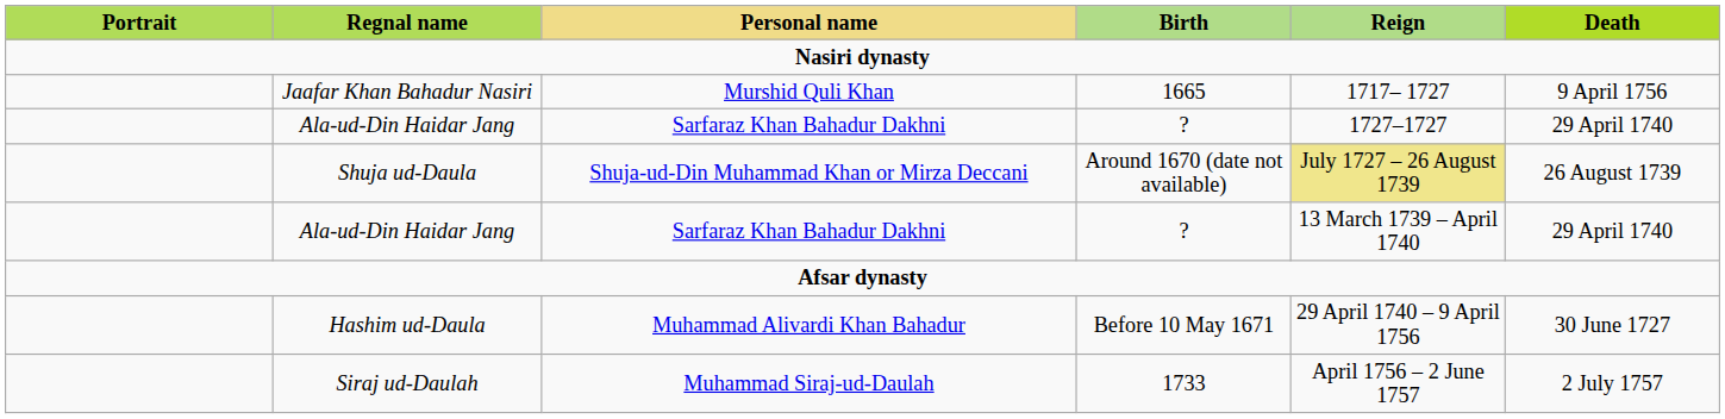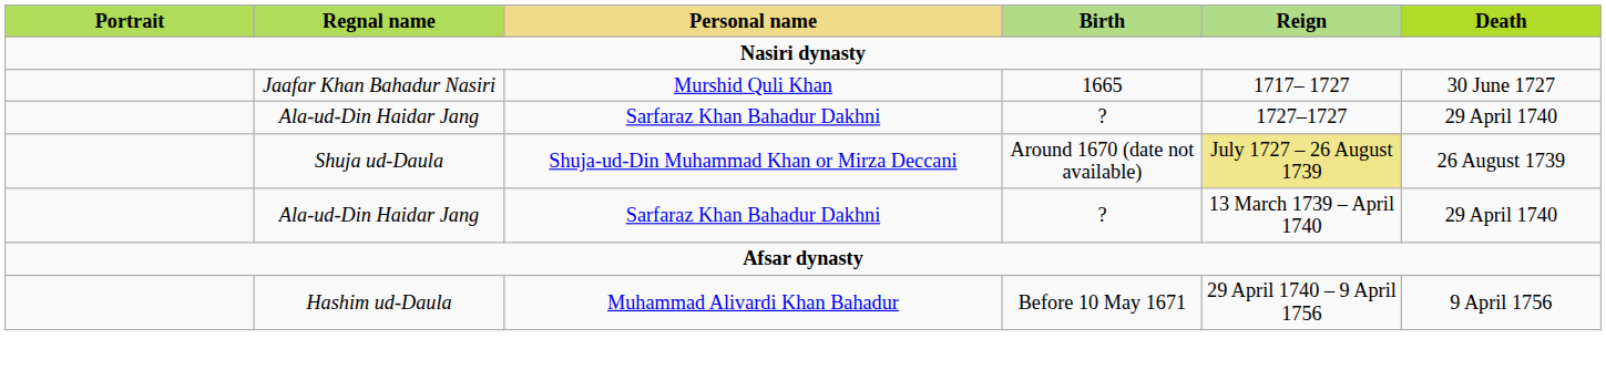Jaafar Khan Bahadur Nasiri | Death: 9 April 1756 -> 30 June 1727
Hashim ud-Daula | Death: 30 June 1727 -> 9 April 1756
- row: Siraj ud-Daulah | Muhammad Siraj-ud-Daulah | 1733 | April 1756 – 2 June 1757 | 2 July 1757
